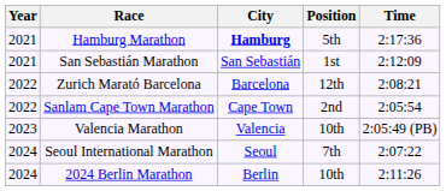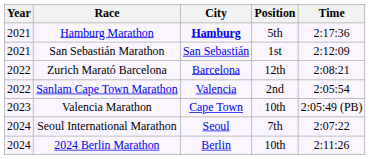Sanlam Cape Town Marathon | City: Cape Town -> Valencia
Valencia Marathon | City: Valencia -> Cape Town
